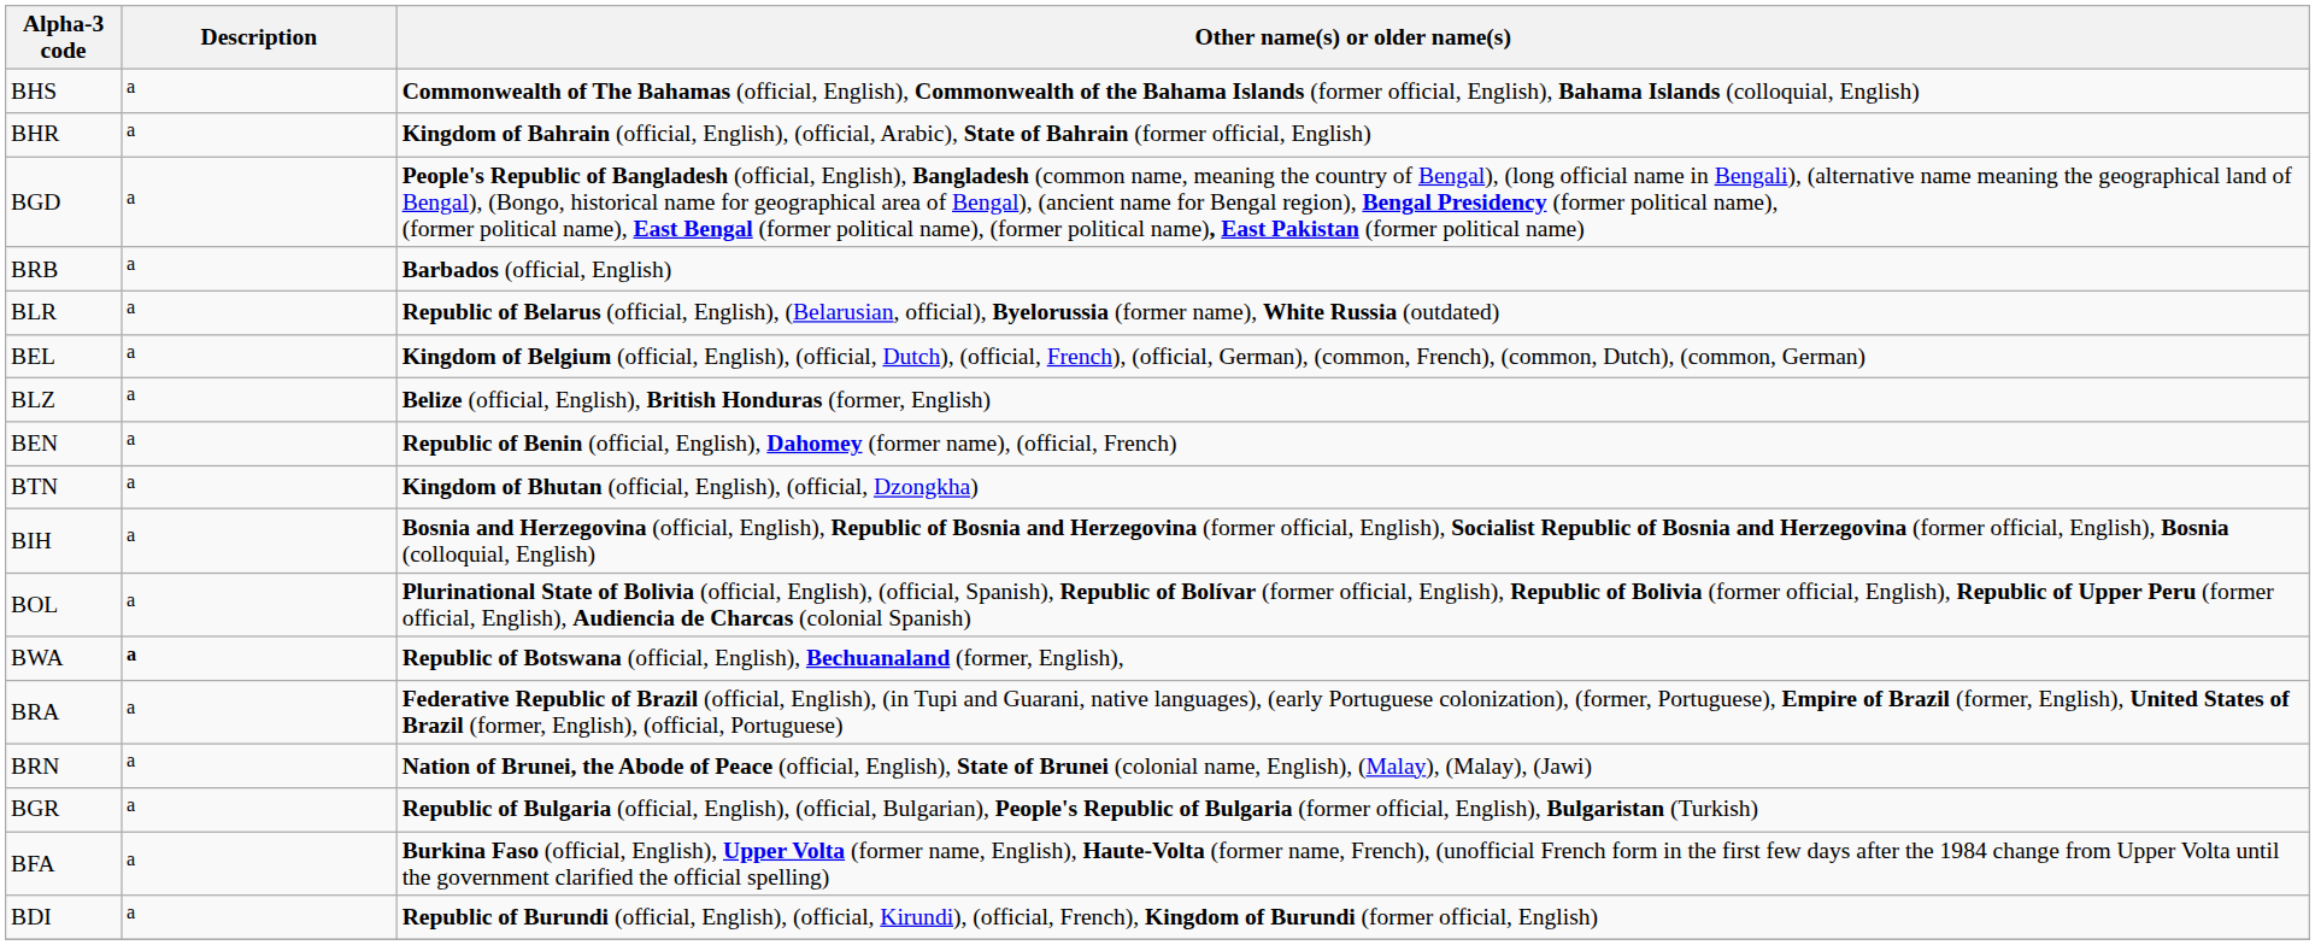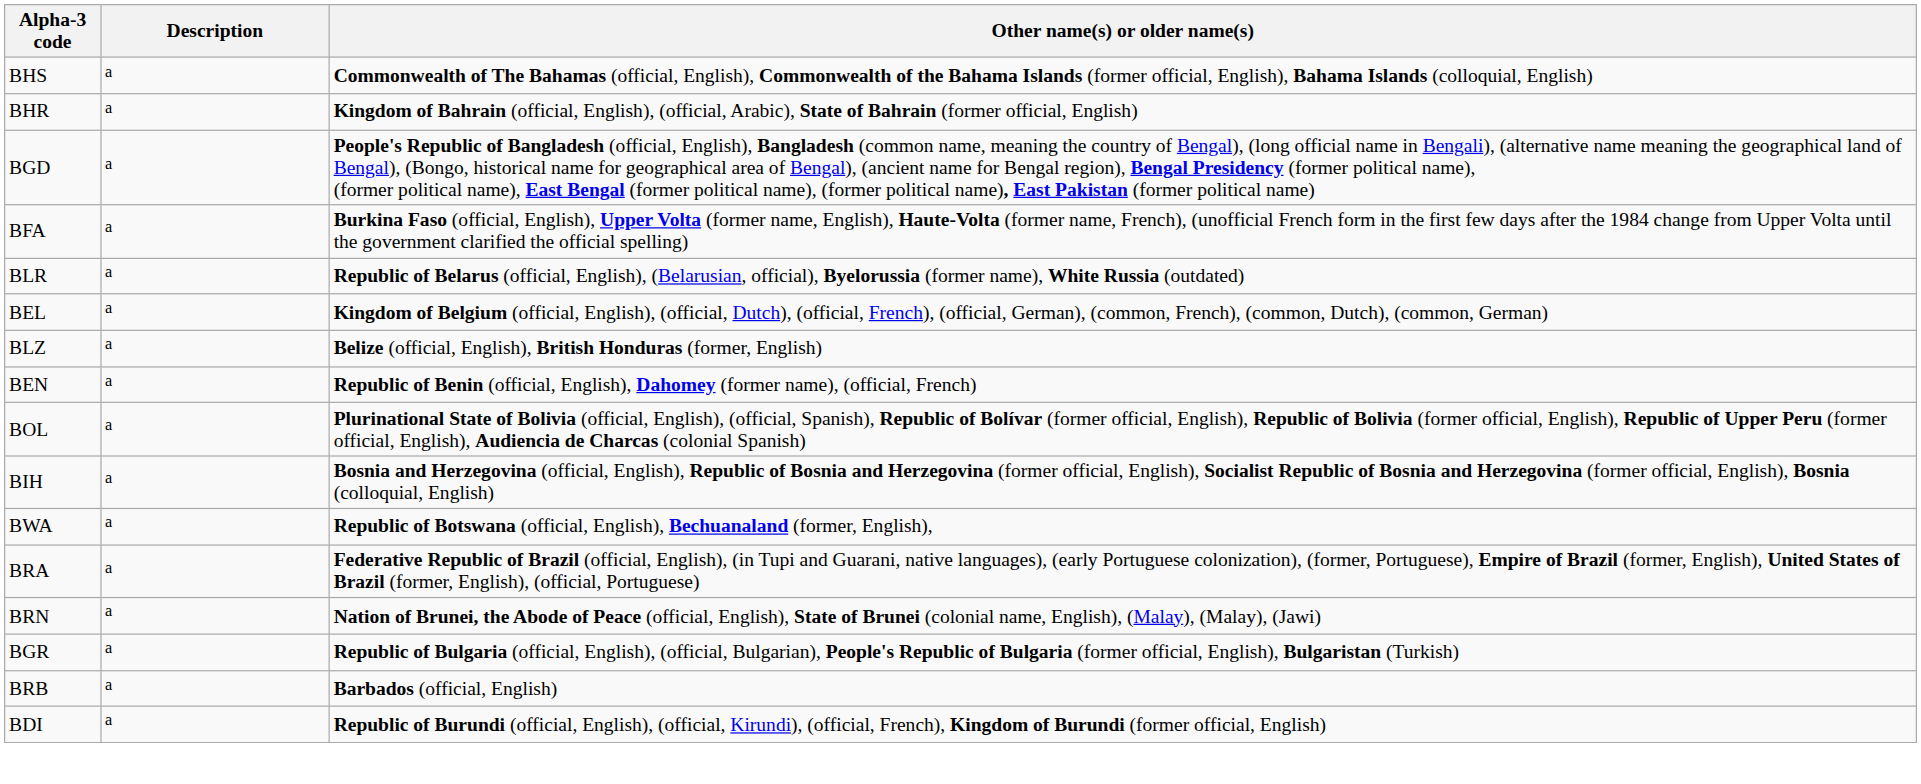rows swapped: BRB <-> BFA
- row: BTN | a | Kingdom of Bhutan (official, English), (official, Dzongkha)
rows swapped: BOL <-> BIH
BWA | Description: bold -> normal
